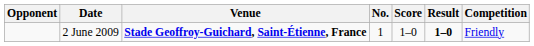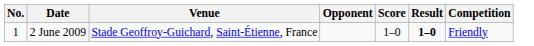columns swapped: No. <-> Opponent
2 June 2009 | Venue: bold -> normal
